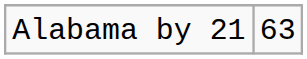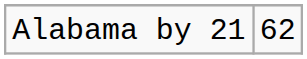Alabama by 21 | column 2: 63 -> 62
